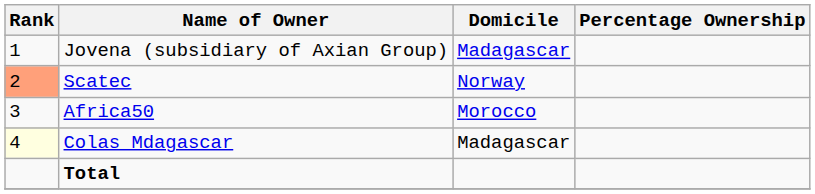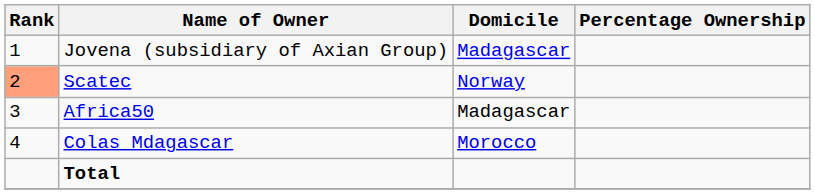Africa50 | Domicile: Morocco -> Madagascar
Colas Mdagascar | Rank: lightyellow background -> no background
Colas Mdagascar | Domicile: Madagascar -> Morocco
